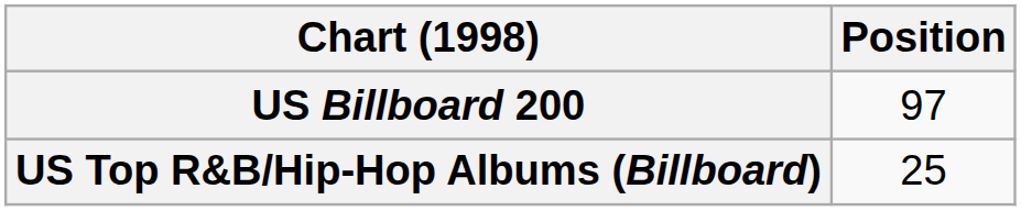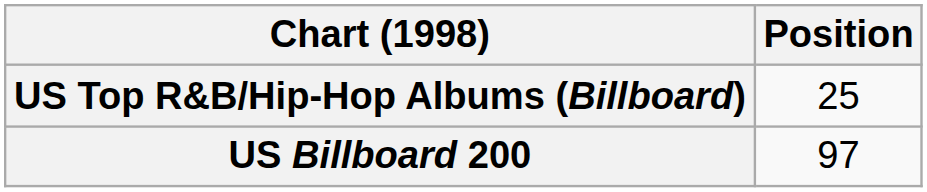rows swapped: US Billboard 200 <-> US Top R&B/Hip-Hop Albums (Billboard)
